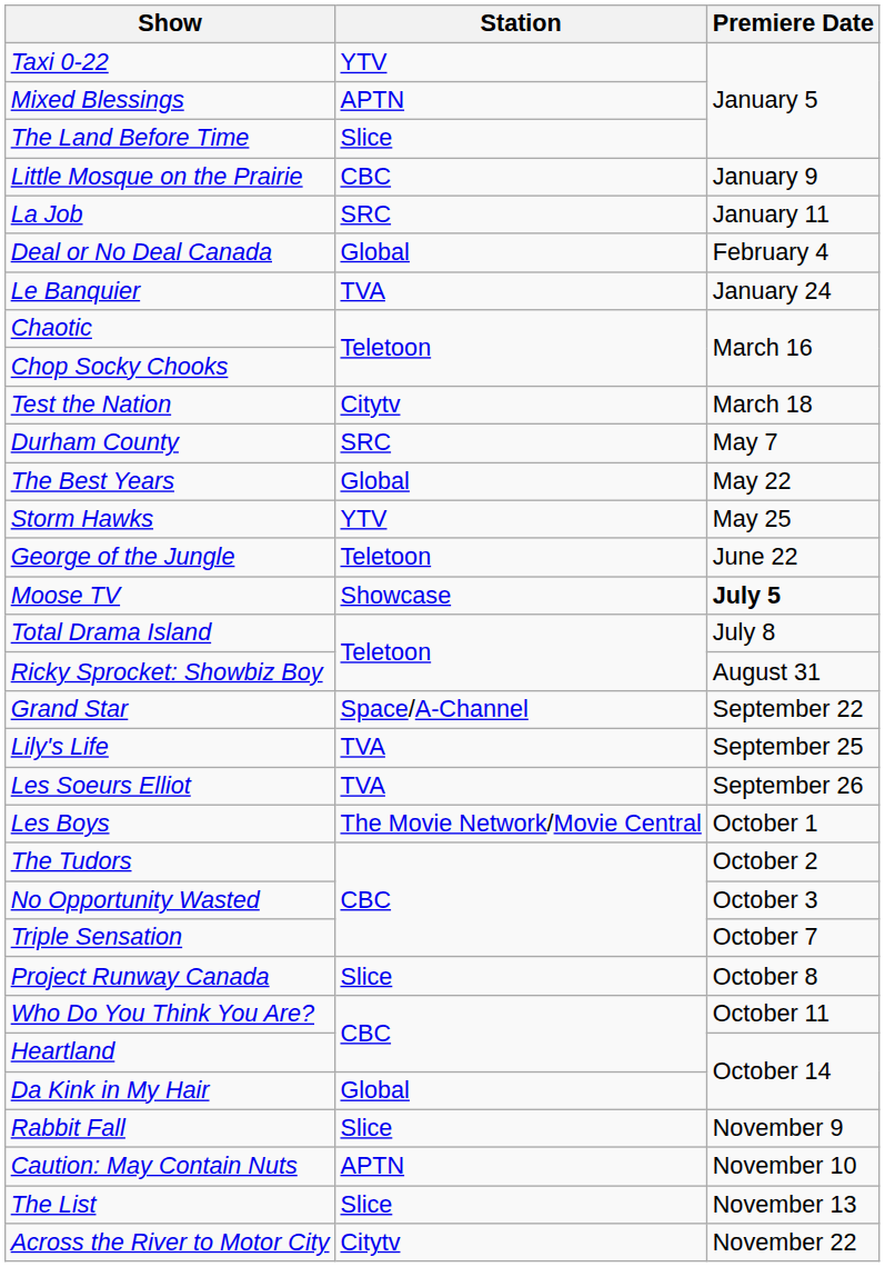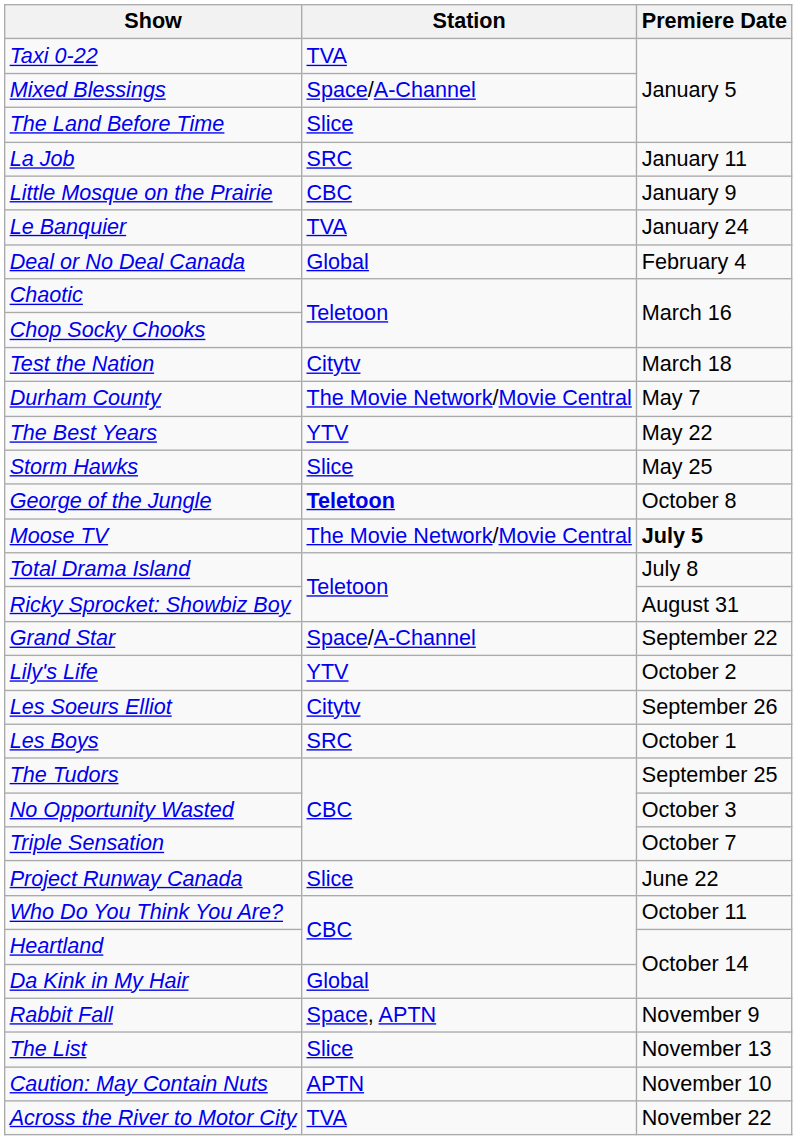Taxi 0-22 | Station: YTV -> TVA
Mixed Blessings | Station: APTN -> Space/A-Channel
rows swapped: Little Mosque on the Prairie <-> La Job
rows swapped: Le Banquier <-> Deal or No Deal Canada
Durham County | Station: SRC -> The Movie Network/Movie Central
The Best Years | Station: Global -> YTV
Storm Hawks | Station: YTV -> Slice
George of the Jungle | Station: normal -> bold
George of the Jungle | Premiere Date: June 22 -> October 8
Moose TV | Station: Showcase -> The Movie Network/Movie Central
Lily's Life | Station: TVA -> YTV
Lily's Life | Premiere Date: September 25 -> October 2
Les Soeurs Elliot | Station: TVA -> Citytv
Les Boys | Station: The Movie Network/Movie Central -> SRC
The Tudors | Premiere Date: October 2 -> September 25
Project Runway Canada | Premiere Date: October 8 -> June 22
Rabbit Fall | Station: Slice -> Space, APTN
rows swapped: Caution: May Contain Nuts <-> The List
Across the River to Motor City | Station: Citytv -> TVA
